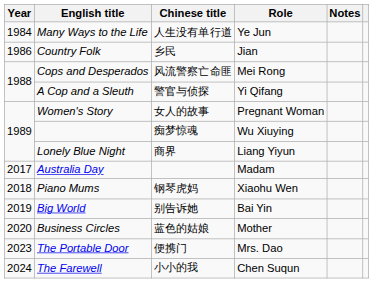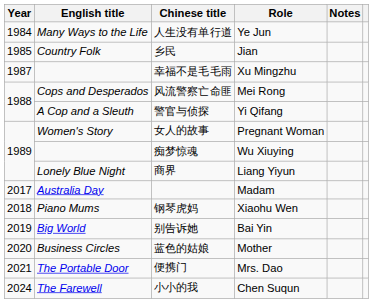乡民 | Year: 1986 -> 1985
+ row: 1987 | 幸福不是毛毛雨 | Xu Mingzhu
便携门 | Year: 2023 -> 2021
